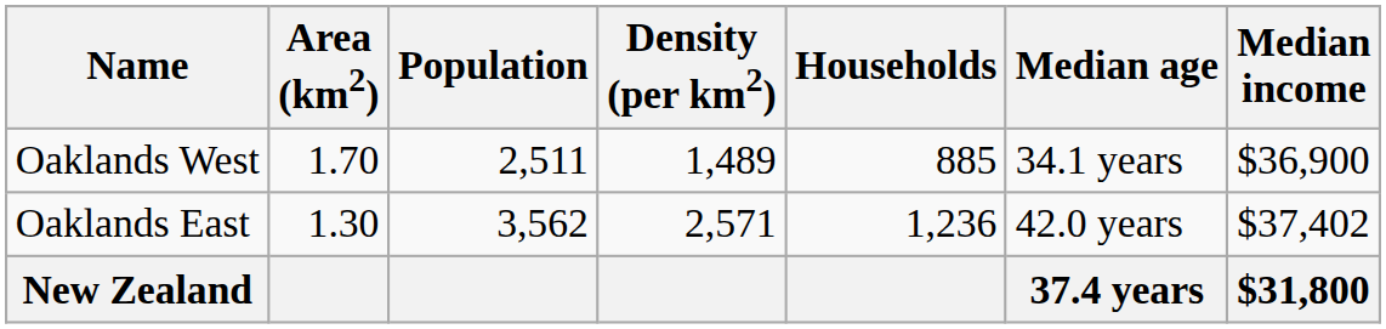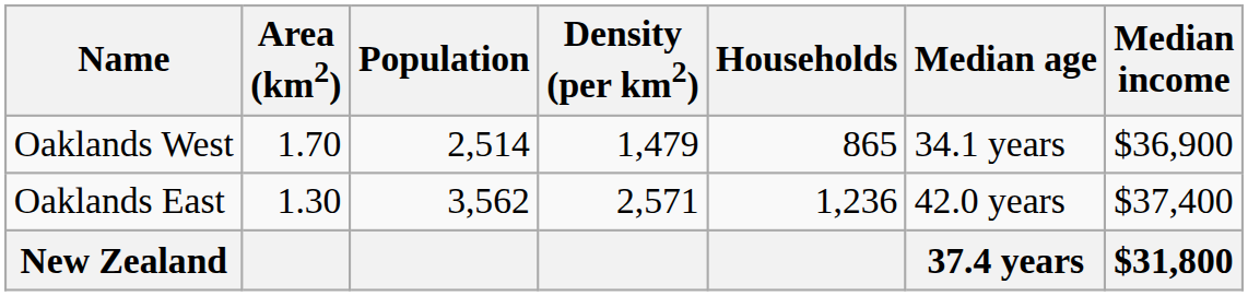Oaklands West | Population: 2,511 -> 2,514
Oaklands West | Density (per km2): 1,489 -> 1,479
Oaklands West | Households: 885 -> 865
Oaklands East | Median income: $37,402 -> $37,400
